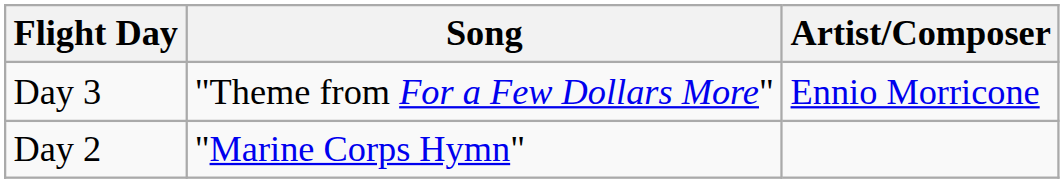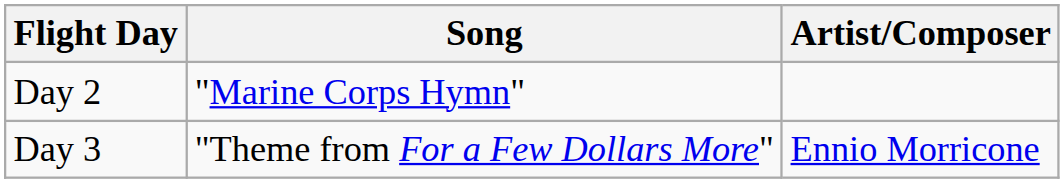rows swapped: Day 2 <-> Day 3
